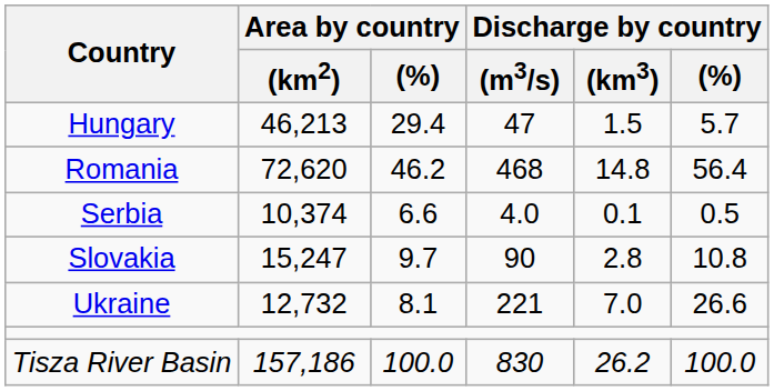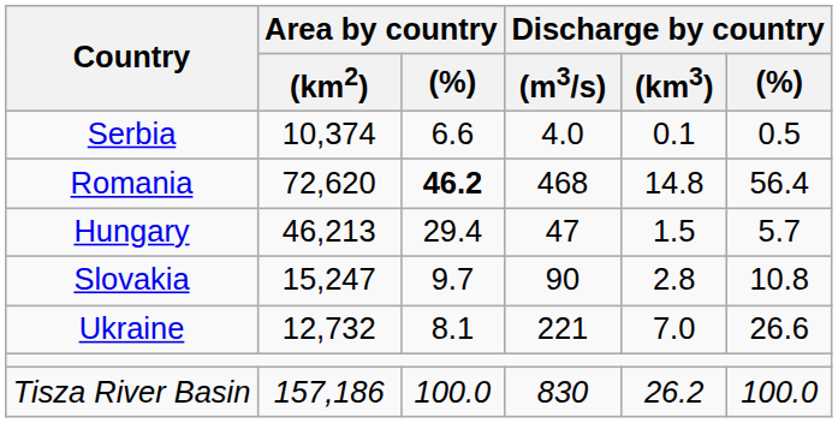rows swapped: Hungary <-> Serbia
Romania | Area by country / (%): normal -> bold
